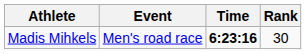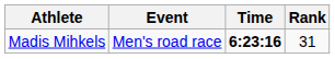Madis Mihkels | Rank: 30 -> 31
